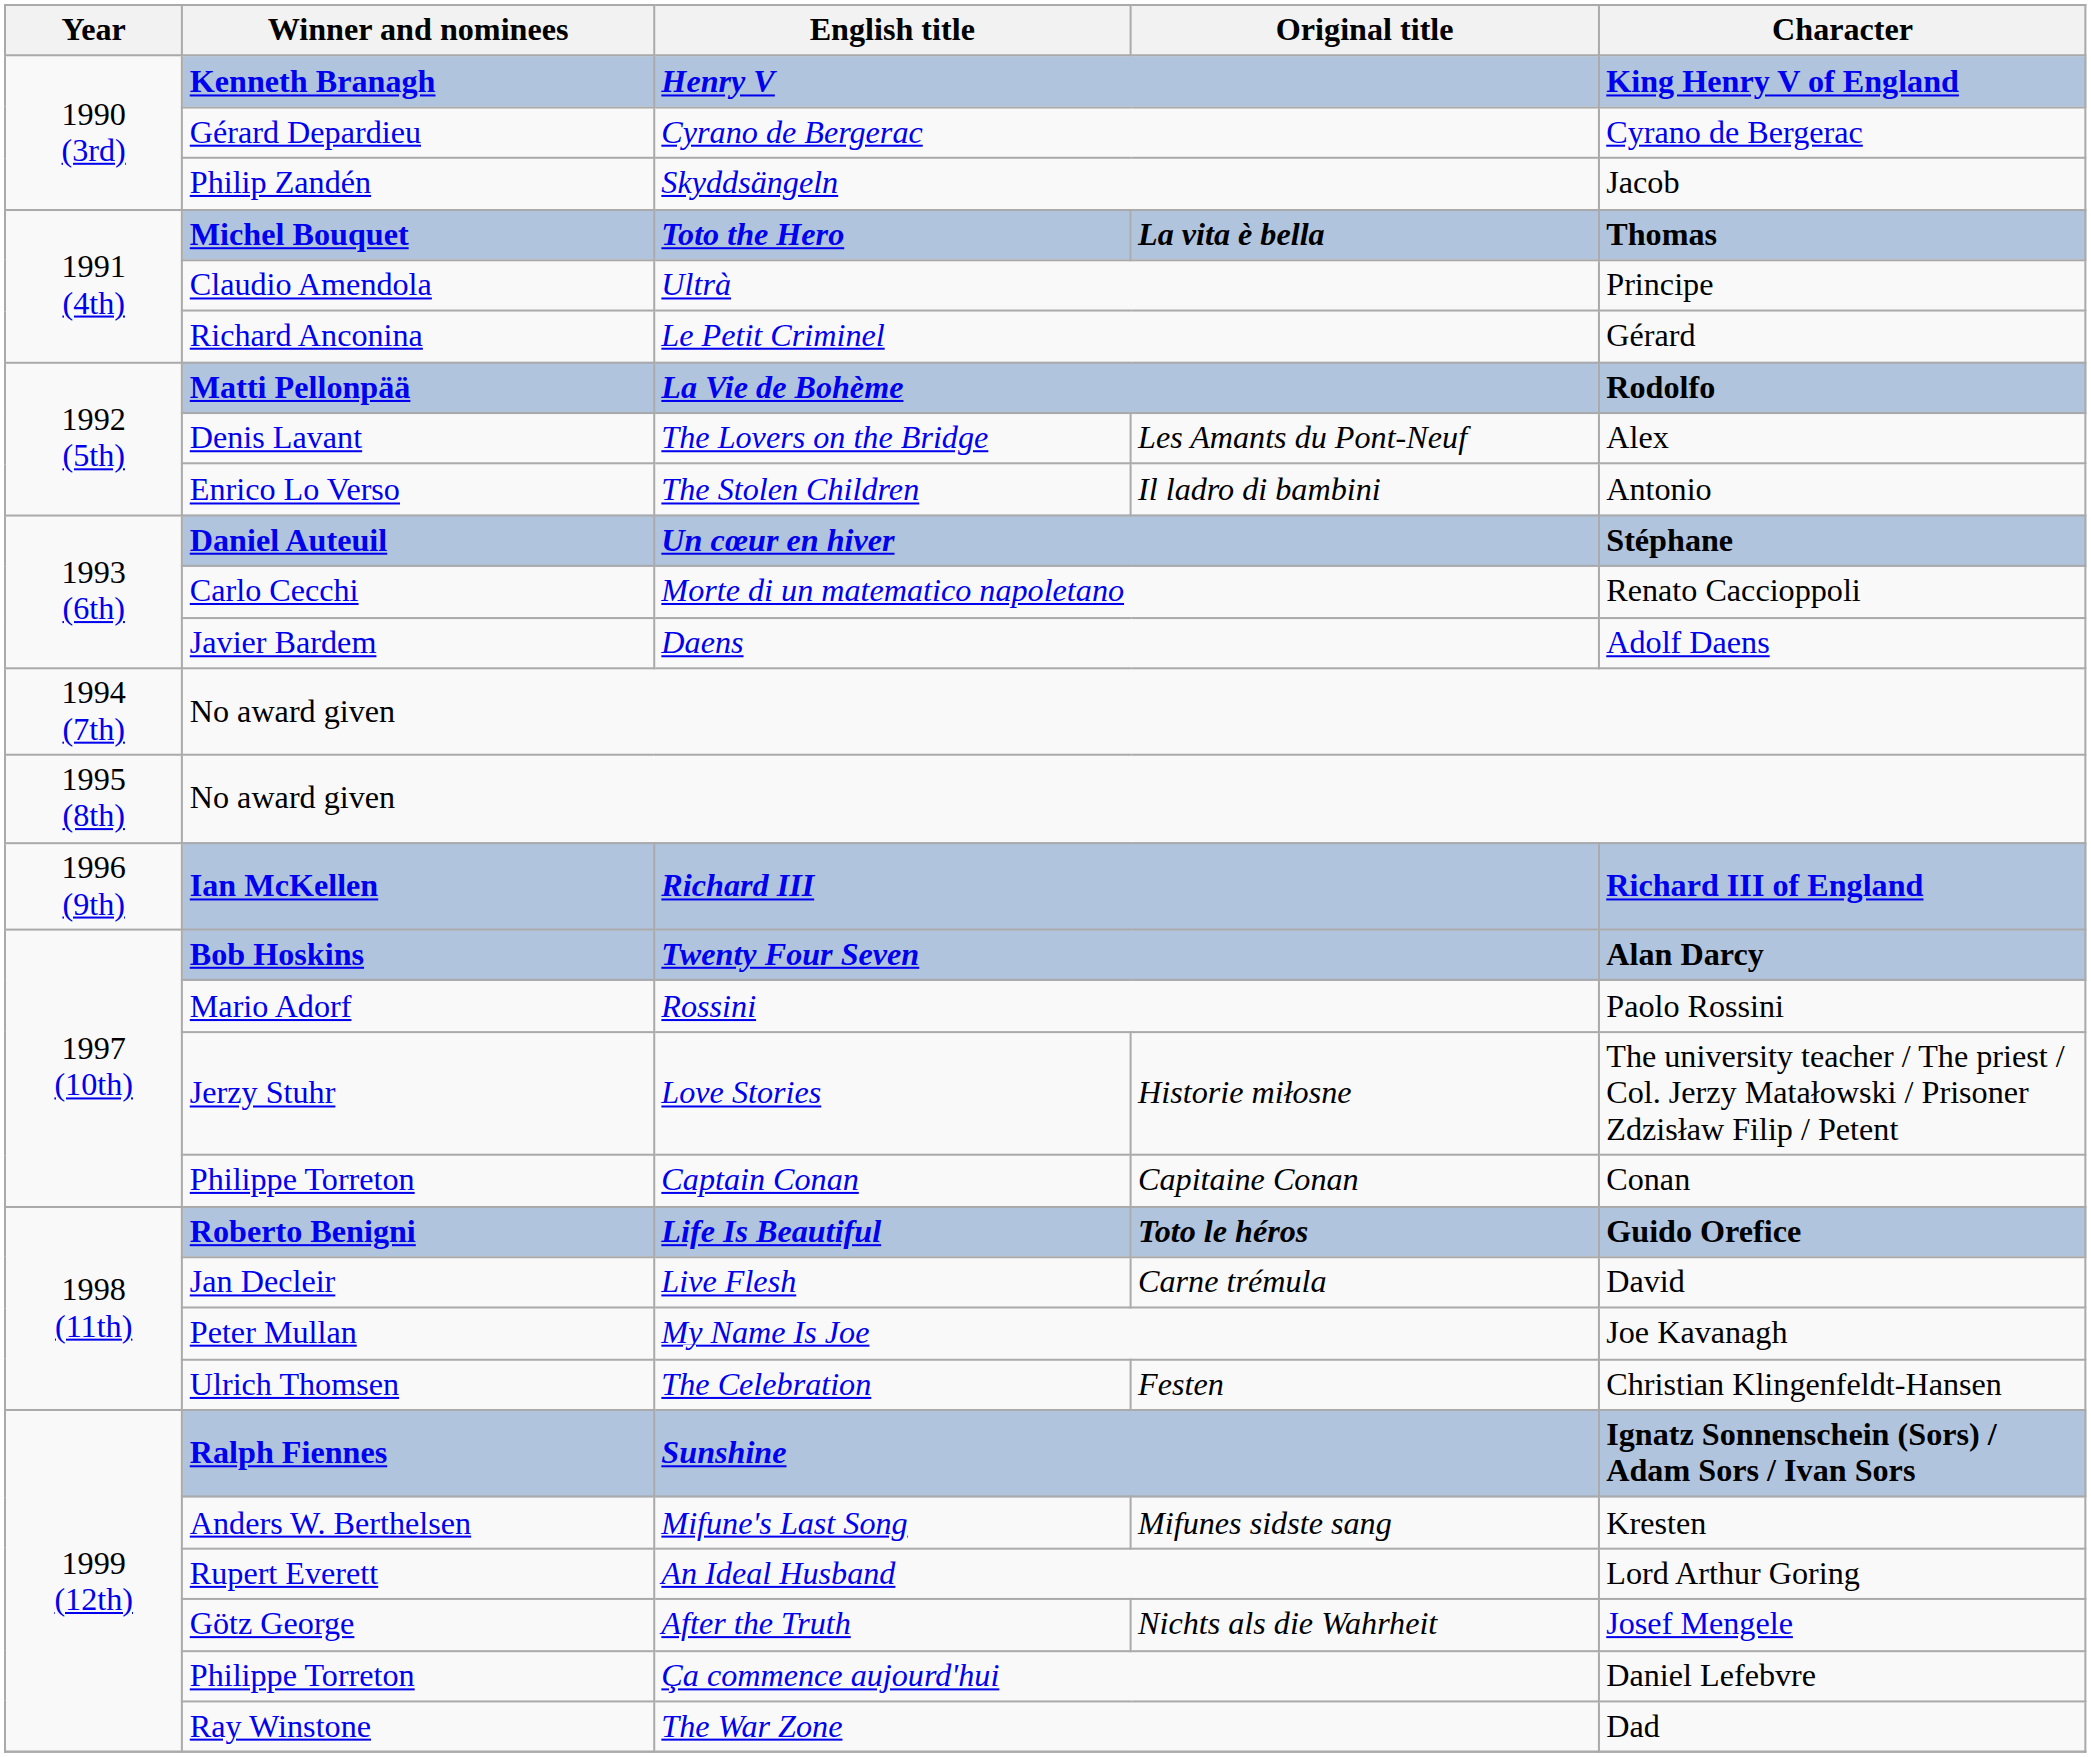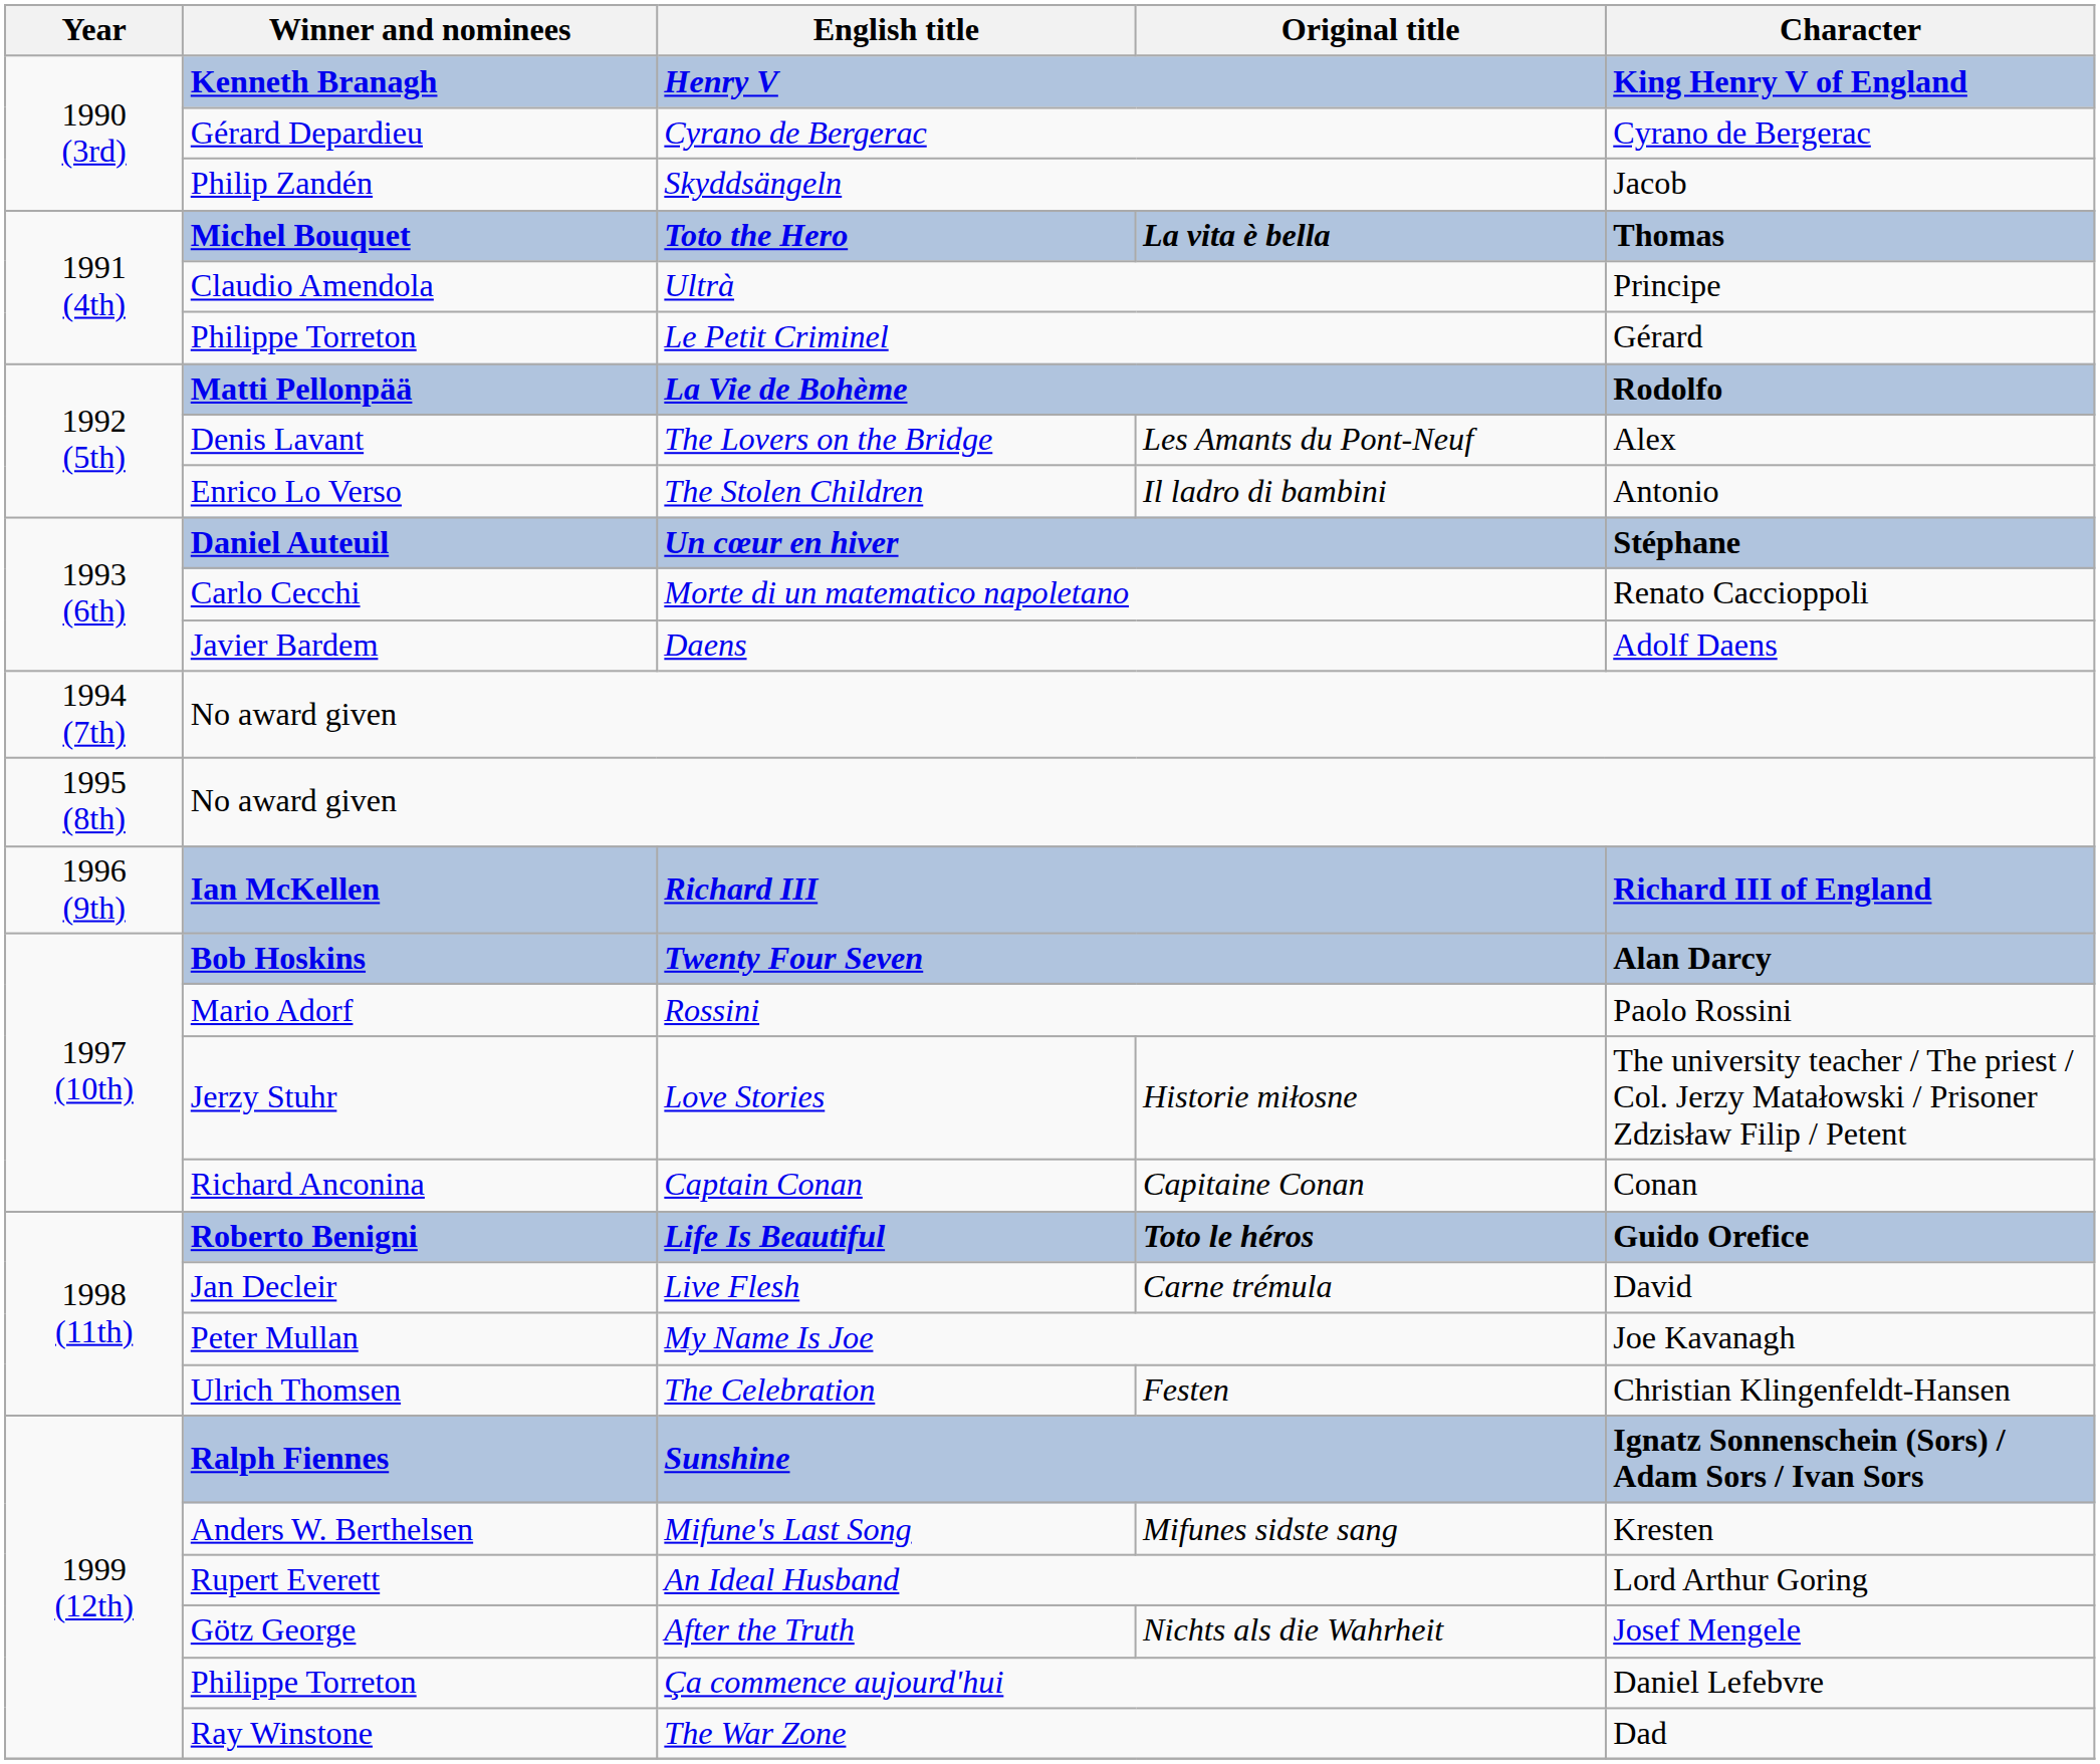Le Petit Criminel | Winner and nominees: Richard Anconina -> Philippe Torreton
Captain Conan | Winner and nominees: Philippe Torreton -> Richard Anconina
